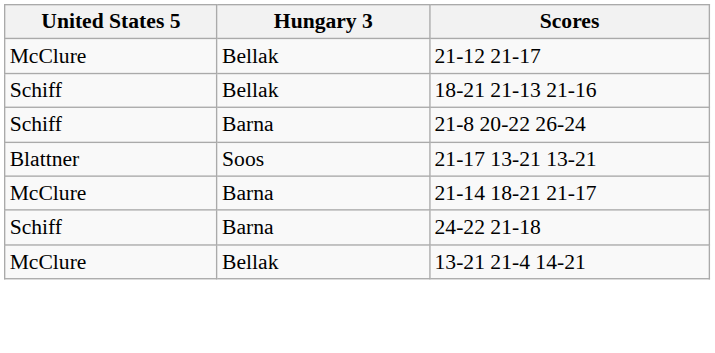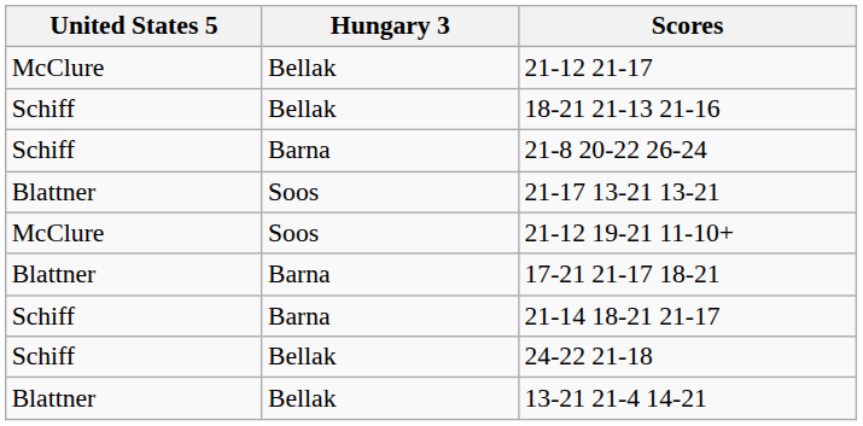+ row: McClure | Soos | 21-12 19-21 11-10+
+ row: Blattner | Barna | 17-21 21-17 18-21
21-14 18-21 21-17 | United States 5: McClure -> Schiff
24-22 21-18 | Hungary 3: Barna -> Bellak
13-21 21-4 14-21 | United States 5: McClure -> Blattner
